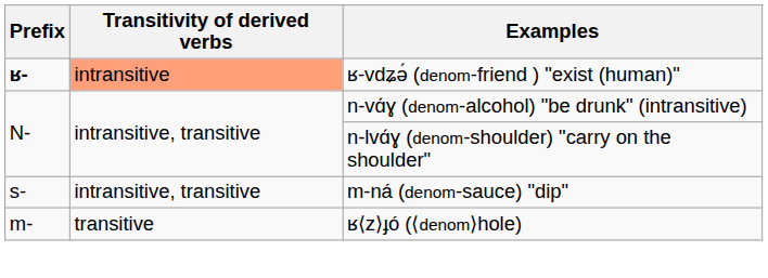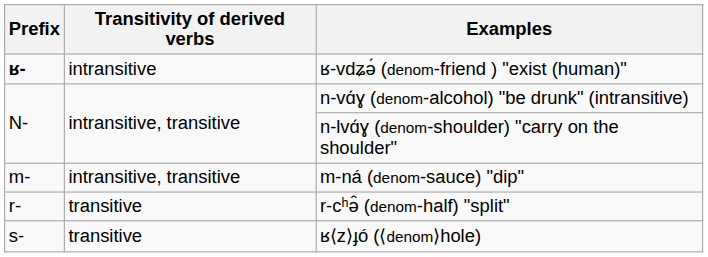ʁ-vdʑə́ (denom-friend ) "exist (human)" | Transitivity of derived verbs: lightsalmon background -> no background
m-ná (denom-sauce) "dip" | Prefix: s- -> m-
+ row: r- | transitive | r-cʰə̂ (denom-half) "split"
ʁ⟨z⟩ɟó (⟨denom⟩hole) | Prefix: m- -> s-
